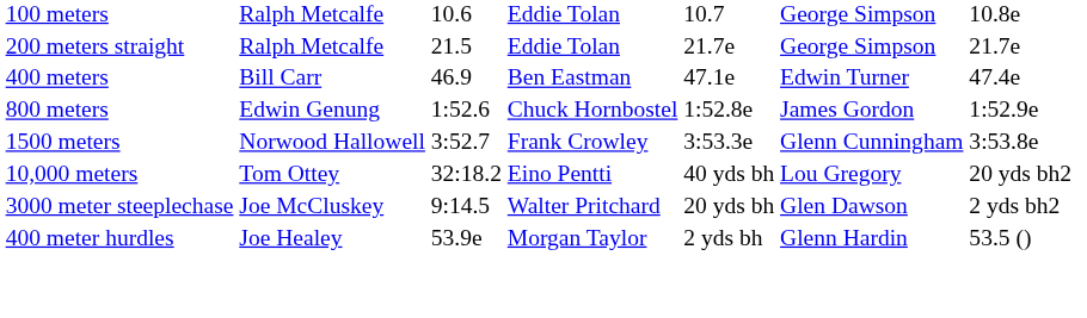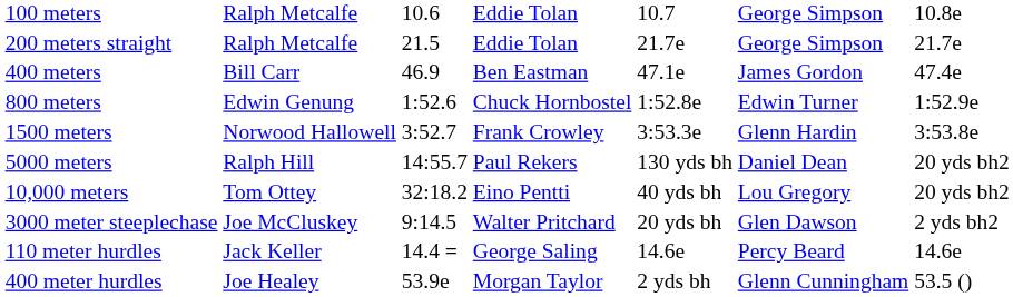400 meters | column 6: Edwin Turner -> James Gordon
800 meters | column 6: James Gordon -> Edwin Turner
1500 meters | column 6: Glenn Cunningham -> Glenn Hardin
+ row: 5000 meters | Ralph Hill | 14:55.7 | Paul Rekers | 130 yds bh | Daniel Dean | 20 yds bh2
+ row: 110 meter hurdles | Jack Keller | 14.4 = | George Saling | 14.6e | Percy Beard | 14.6e
400 meter hurdles | column 6: Glenn Hardin -> Glenn Cunningham
